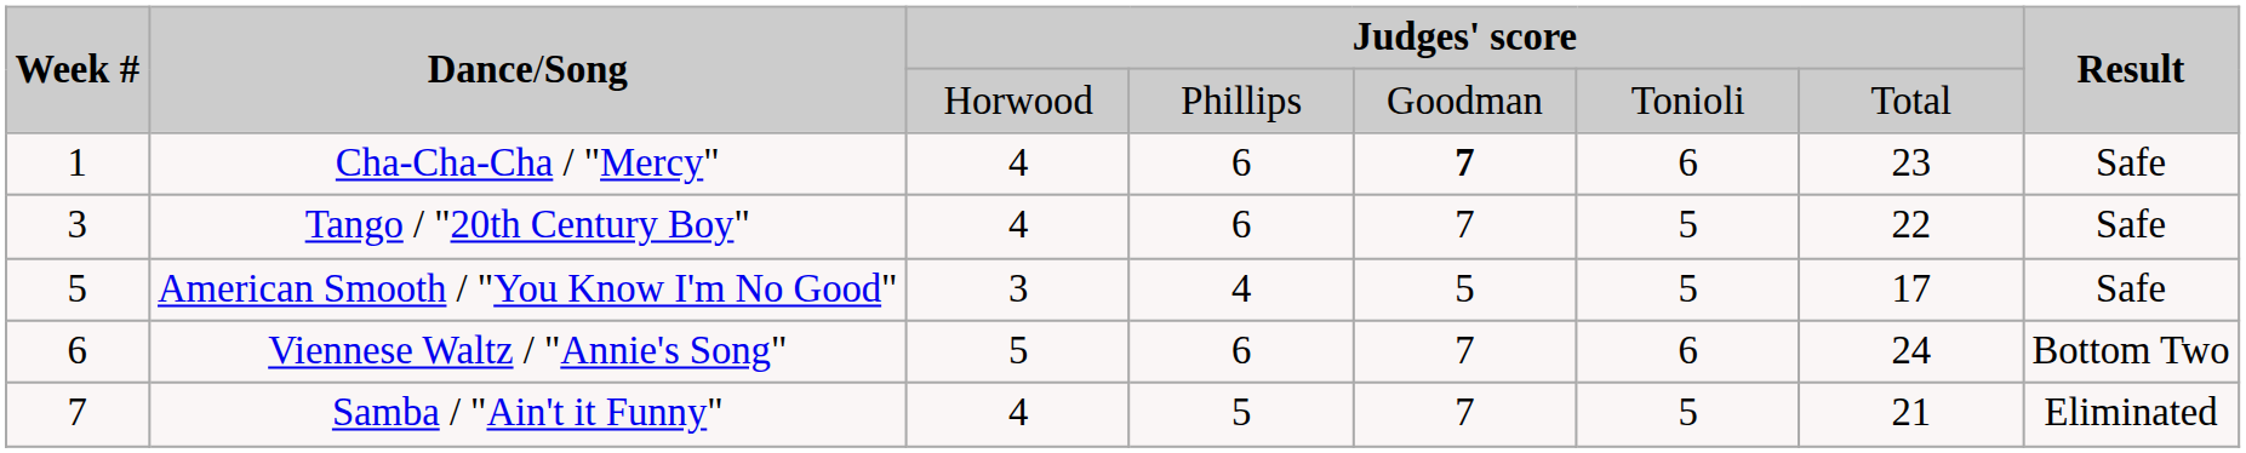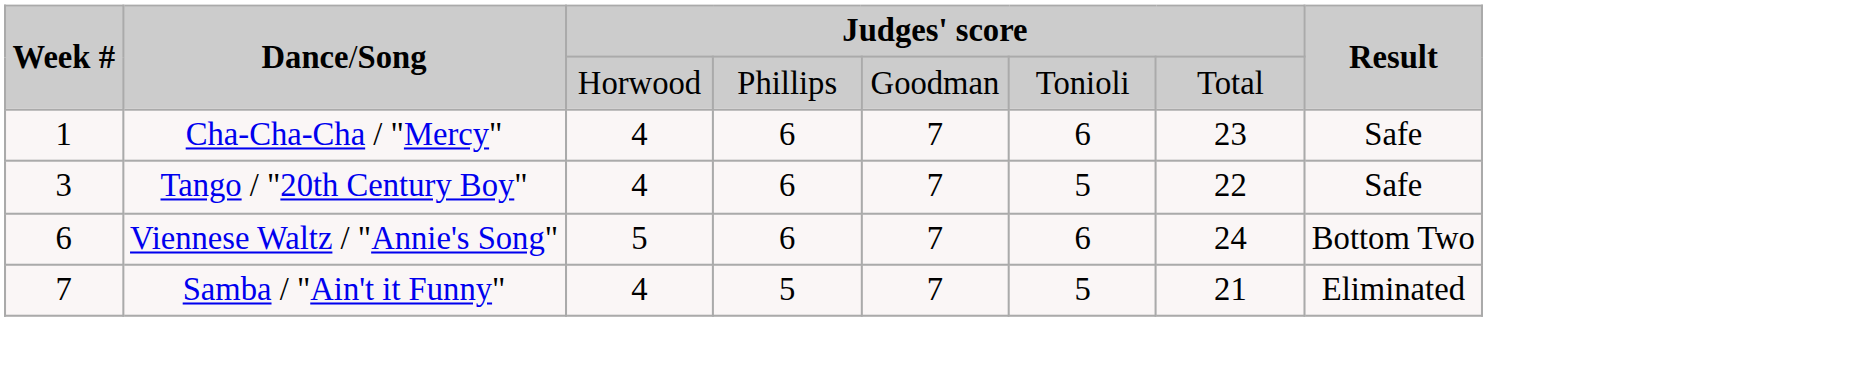Cha-Cha-Cha / "Mercy" | column 5: bold -> normal
- row: 5 | American Smooth / "You Know I'm No Good" | 3 | 4 | 5 | 5 | 17 | Safe
